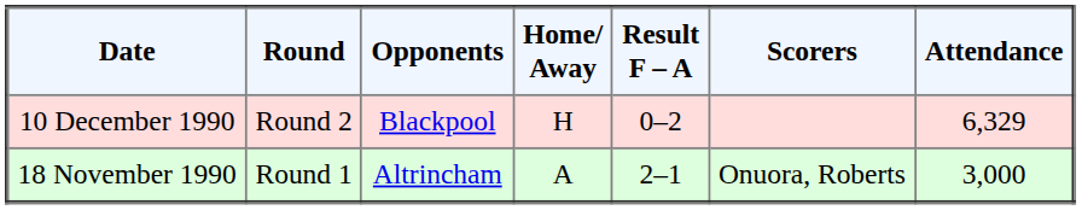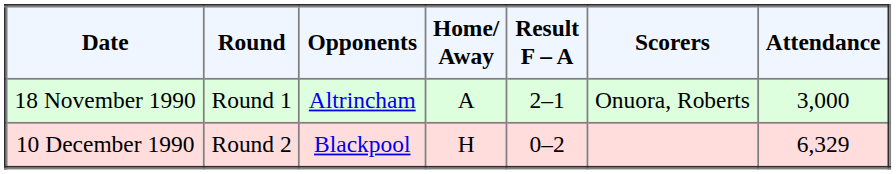rows swapped: 18 November 1990 <-> 10 December 1990
